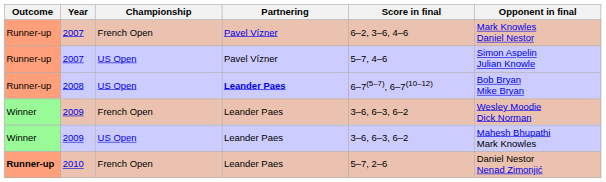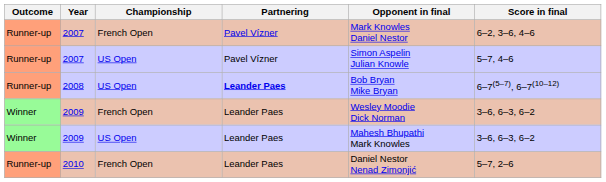columns swapped: Opponent in final <-> Score in final
2010 | Outcome: bold -> normal
